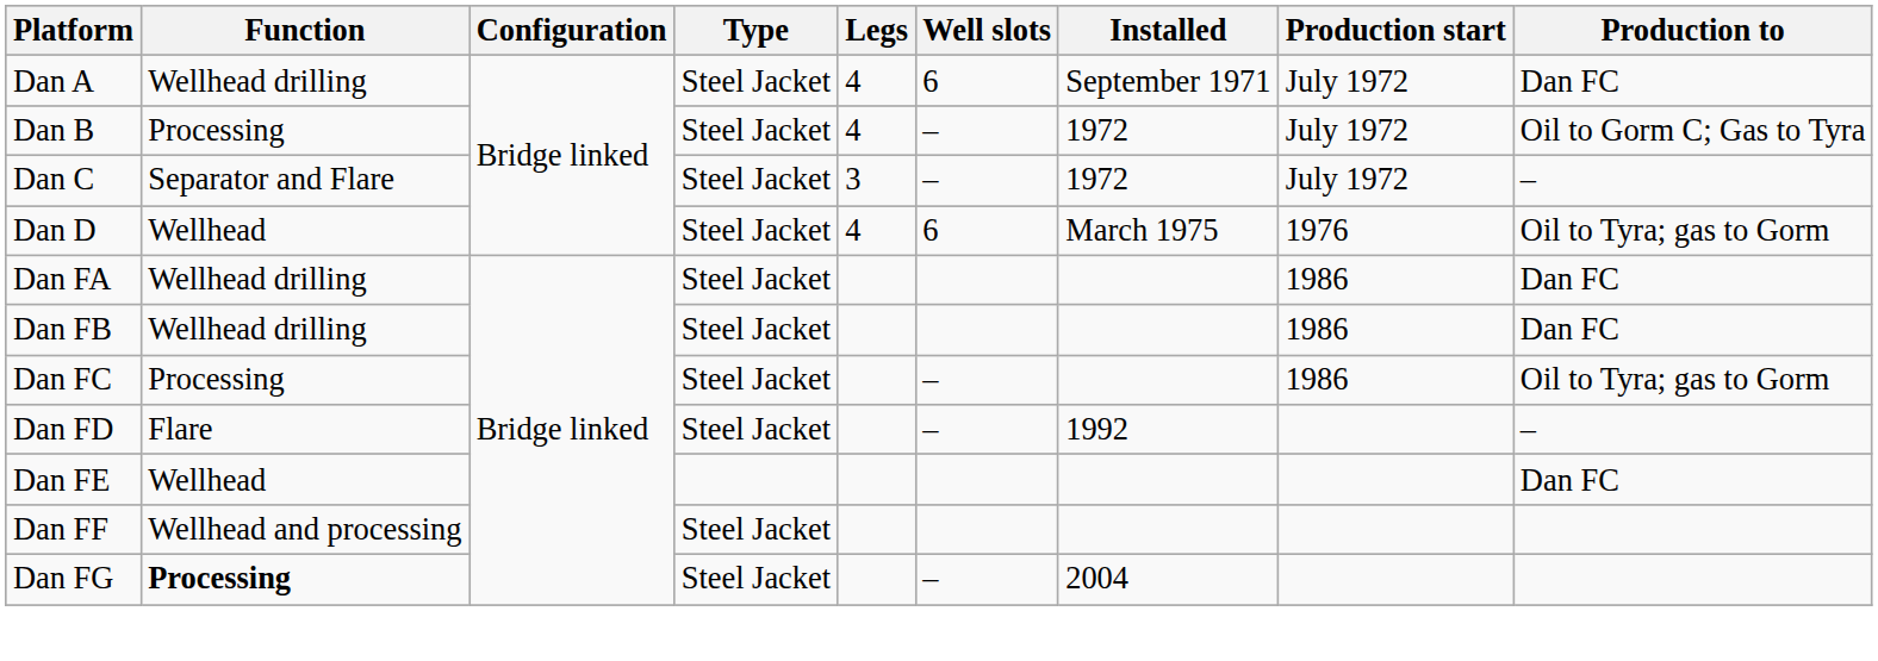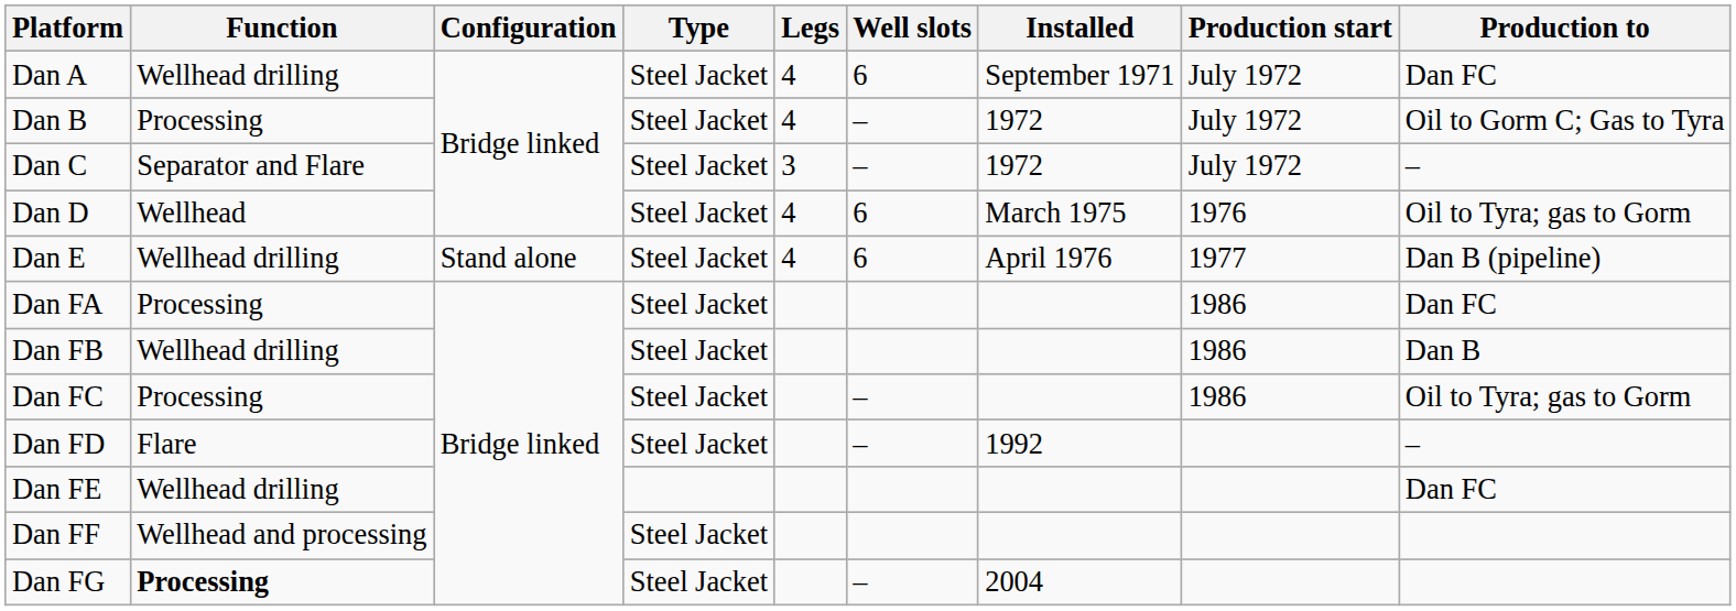+ row: Dan E | Wellhead drilling | Stand alone | Steel Jacket | 4 | 6 | April 1976 | 1977 | Dan B (pipeline)
Dan FA | Function: Wellhead drilling -> Processing
Dan FB | Production to: Dan FC -> Dan B
Dan FE | Function: Wellhead -> Wellhead drilling
